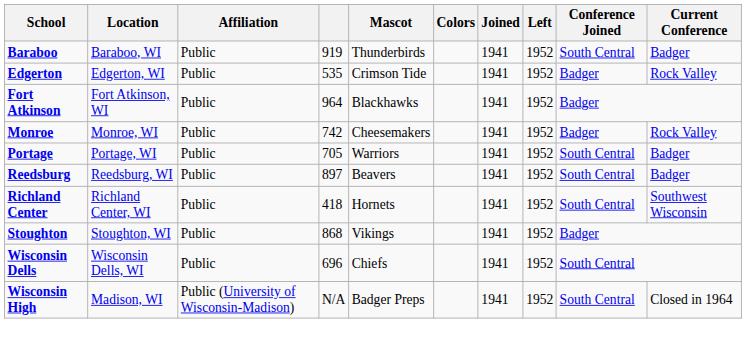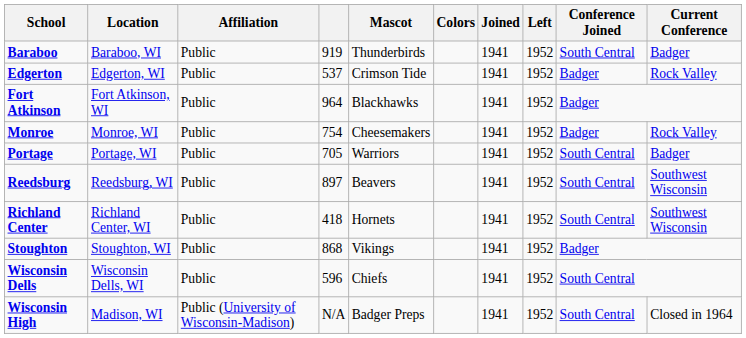Edgerton | column 4: 535 -> 537
Monroe | column 4: 742 -> 754
Reedsburg | Current Conference: Badger -> Southwest Wisconsin
Wisconsin Dells | column 4: 696 -> 596
